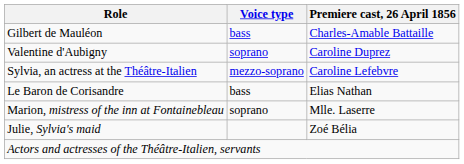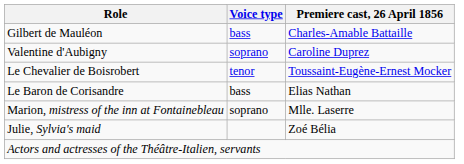+ row: Le Chevalier de Boisrobert | tenor | Toussaint-Eugène-Ernest Mocker
- row: Sylvia, an actress at the Théâtre-Italien | mezzo-soprano | Caroline Lefebvre
